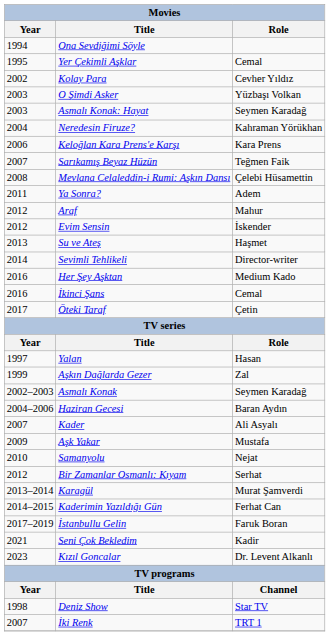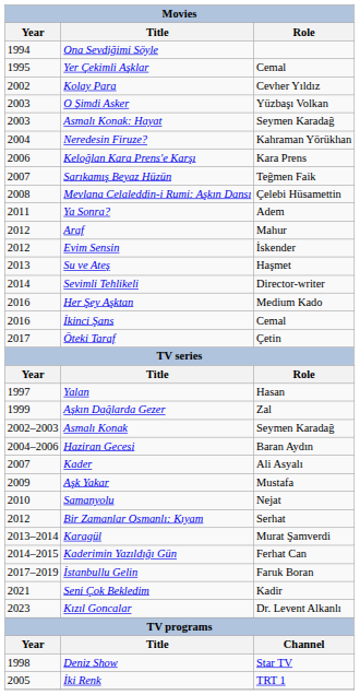İki Renk | Year: 2007 -> 2005
